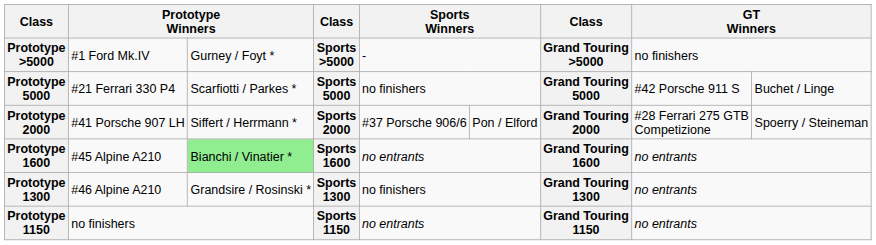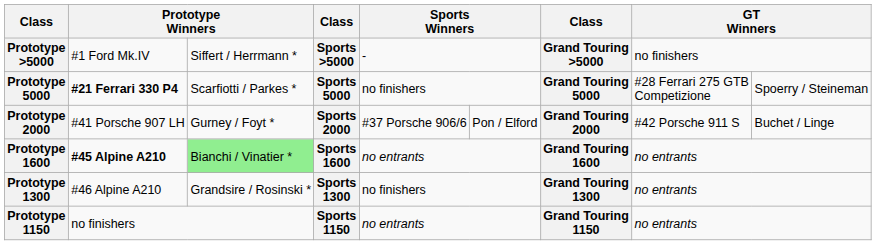Prototype >5000 | column 3: Gurney / Foyt * -> Siffert / Herrmann *
Prototype 5000 | column 2: normal -> bold
Prototype 5000 | column 8: #42 Porsche 911 S -> #28 Ferrari 275 GTB Competizione
Prototype 5000 | column 9: Buchet / Linge -> Spoerry / Steineman
Prototype 2000 | column 3: Siffert / Herrmann * -> Gurney / Foyt *
Prototype 2000 | column 8: #28 Ferrari 275 GTB Competizione -> #42 Porsche 911 S
Prototype 2000 | column 9: Spoerry / Steineman -> Buchet / Linge
Prototype 1600 | column 2: normal -> bold
